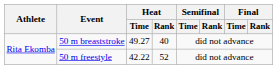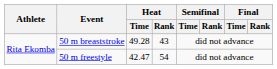50 m breaststroke | Heat / Time: 49.27 -> 49.28
50 m breaststroke | Heat / Rank: 40 -> 43
50 m freestyle | Heat / Time: 42.22 -> 42.47
50 m freestyle | Heat / Rank: 52 -> 54
